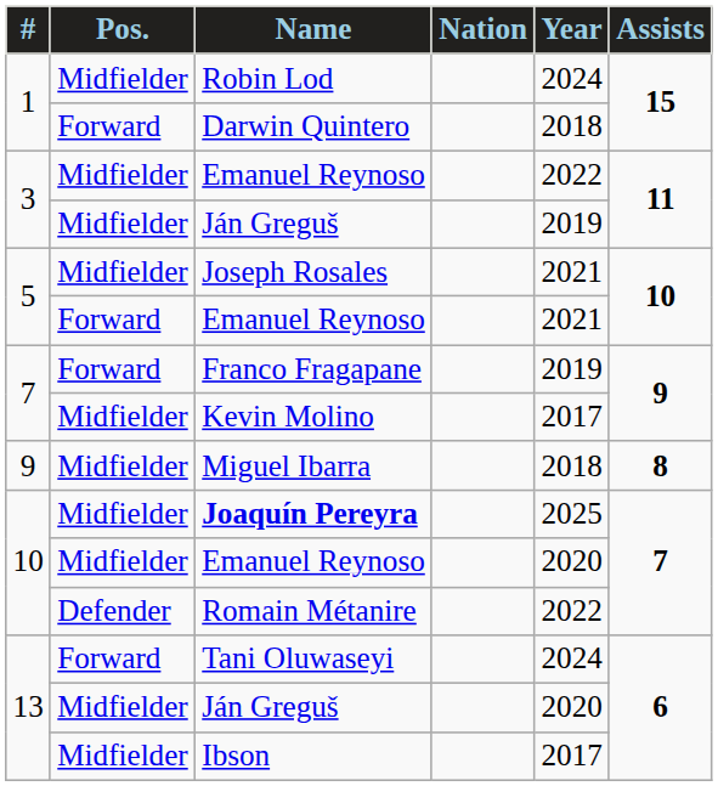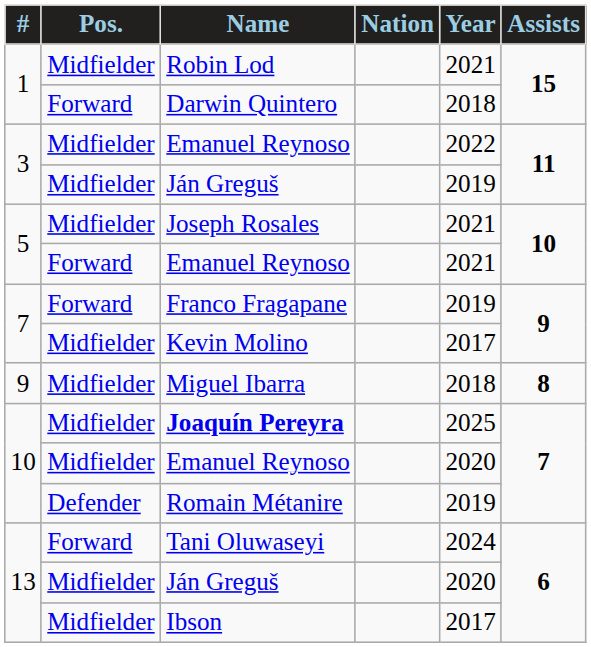Robin Lod | Year: 2024 -> 2021
Romain Métanire | Year: 2022 -> 2019
